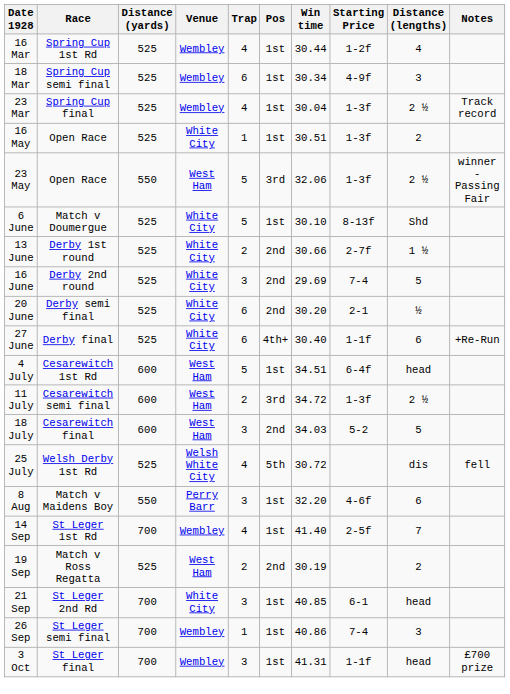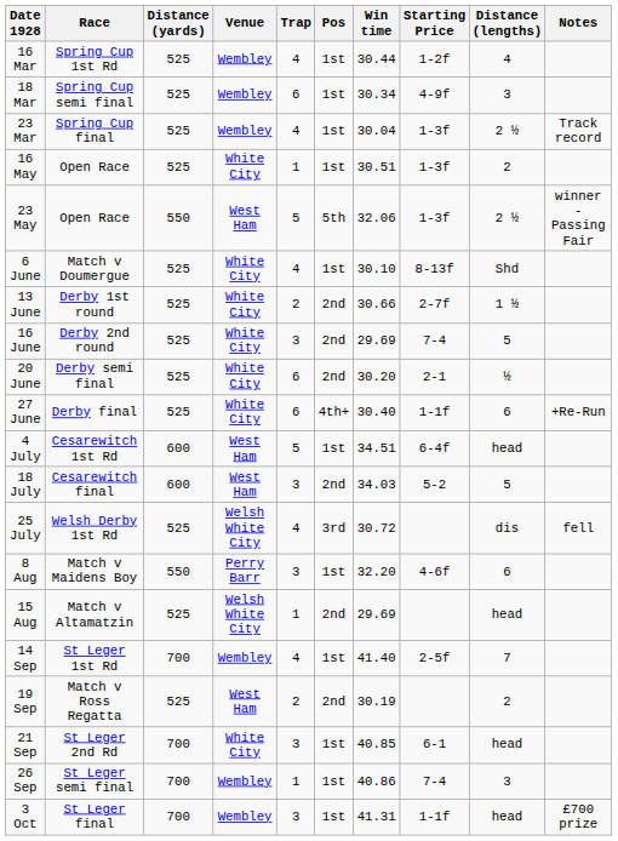23 May | Pos: 3rd -> 5th
6 June | Trap: 5 -> 4
- row: 11 July | Cesarewitch semi final | 600 | West Ham | 2 | 3rd | 34.72 | 1-3f | 2 ½
25 July | Pos: 5th -> 3rd
+ row: 15 Aug | Match v Altamatzin | 525 | Welsh White City | 1 | 2nd | 29.69 | head
